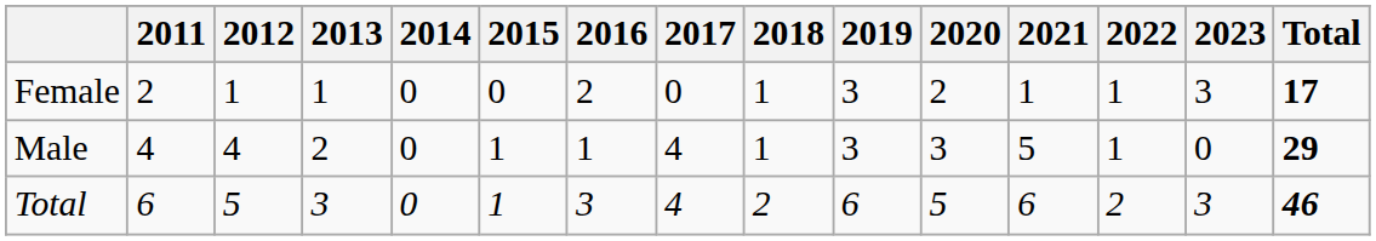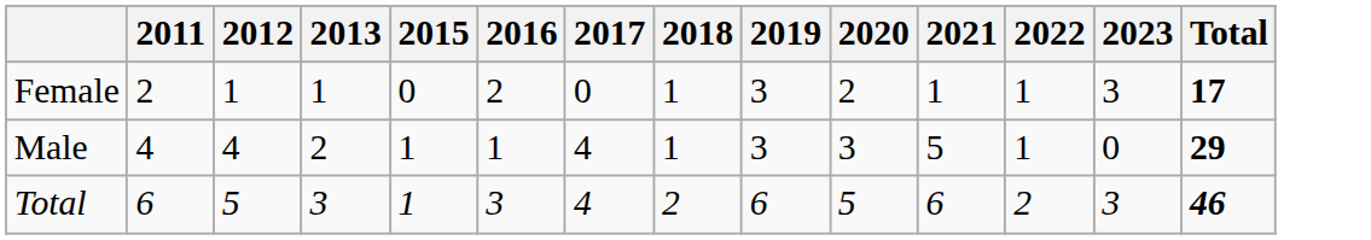- column: 2014 | 0 | 0 | 0
